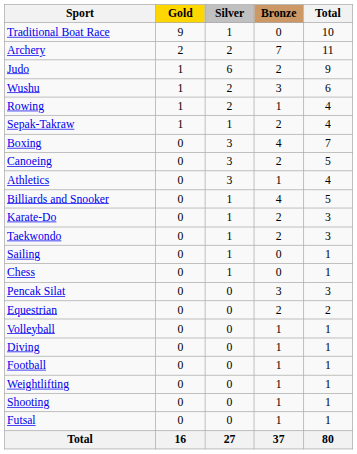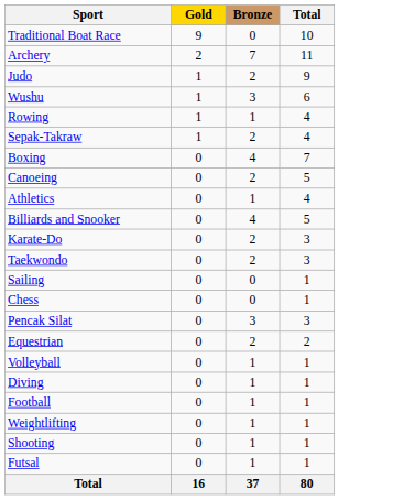- column: Silver | 1 | 2 | 6 | 2 | 2 | 1 | 3 | 3 | 3 | 1 | 1 | 1 | 1 | 1 | 0 | 0 | 0 | 0 | 0 | 0 | 0 | 0 | 27
